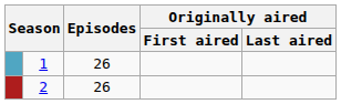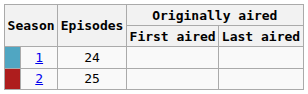1 | Episodes: 26 -> 24
2 | Episodes: 26 -> 25
